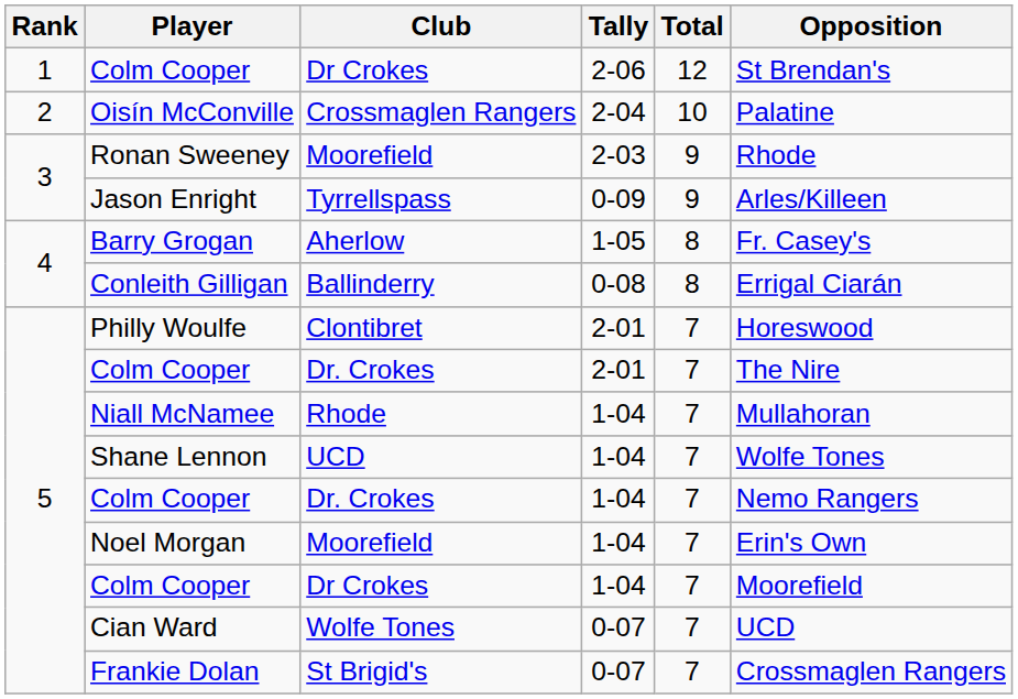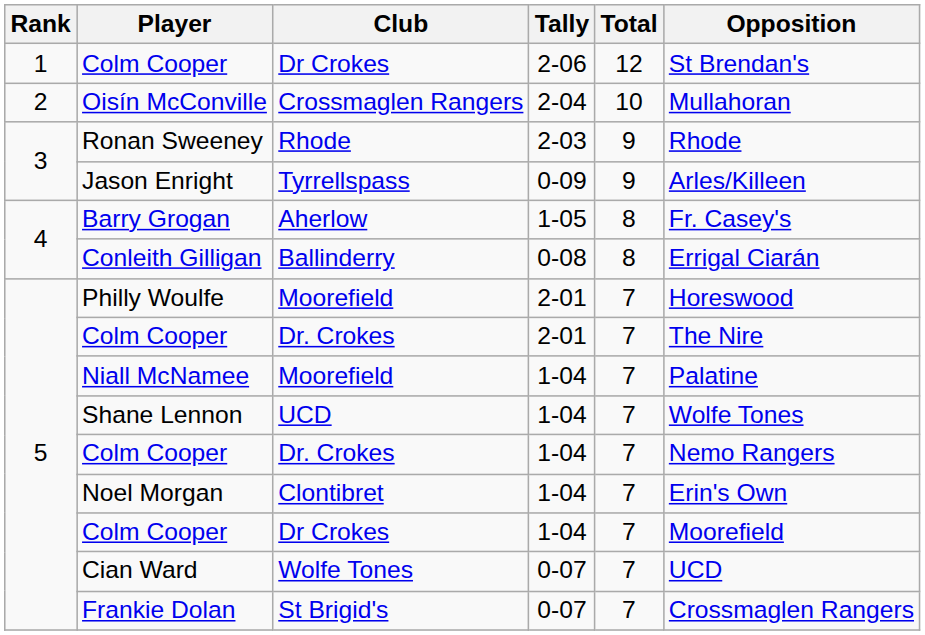Oisín McConville | Opposition: Palatine -> Mullahoran
Ronan Sweeney | Club: Moorefield -> Rhode
Philly Woulfe | Club: Clontibret -> Moorefield
Niall McNamee | Club: Rhode -> Moorefield
Niall McNamee | Opposition: Mullahoran -> Palatine
Noel Morgan | Club: Moorefield -> Clontibret
